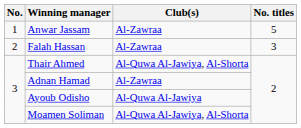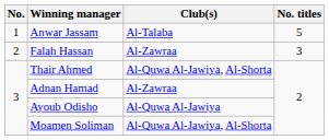Anwar Jassam | Club(s): Al-Zawraa -> Al-Talaba
